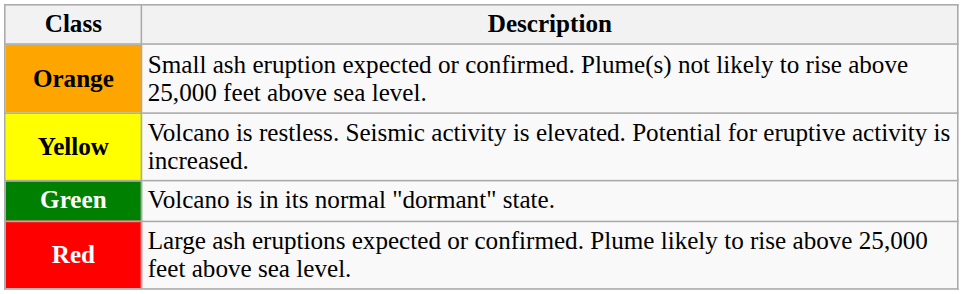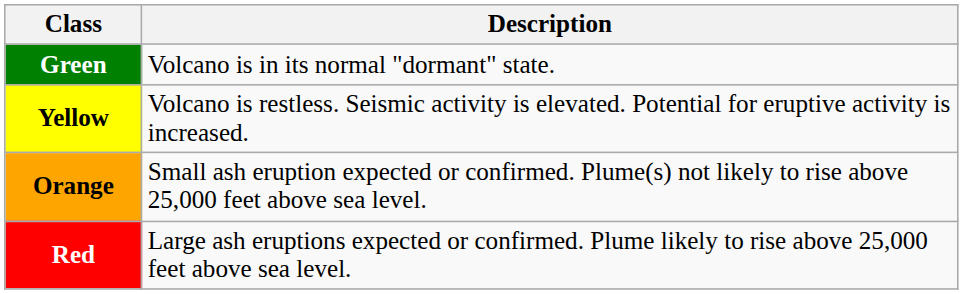rows swapped: Green <-> Orange
